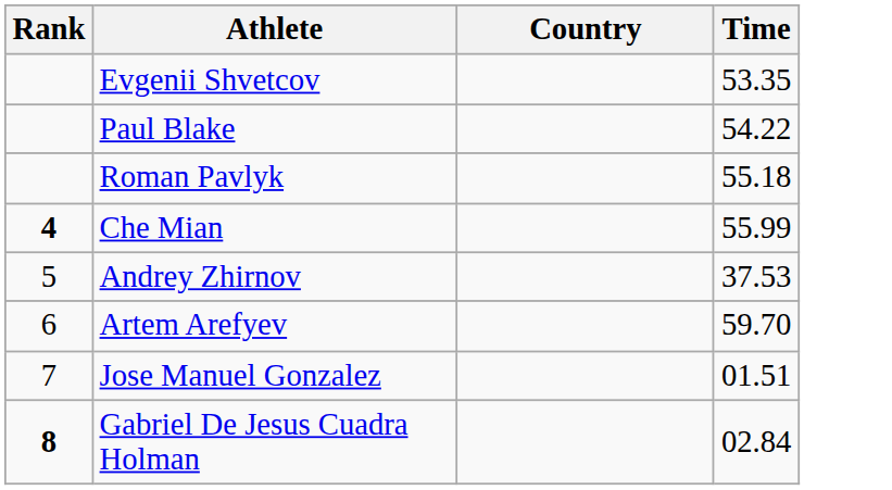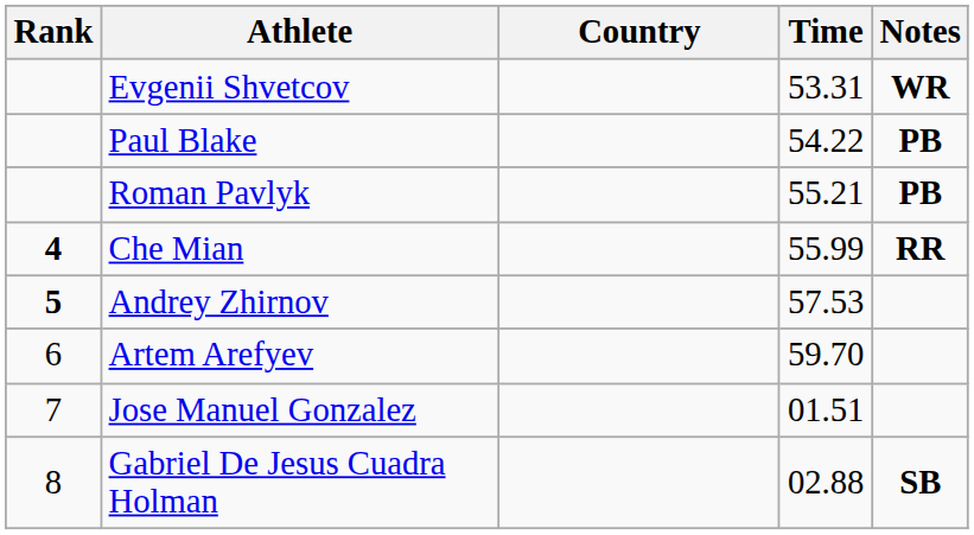+ column: Notes | WR | PB | PB | RR | SB
Evgenii Shvetcov | Time: 53.35 -> 53.31
Roman Pavlyk | Time: 55.18 -> 55.21
Andrey Zhirnov | Rank: normal -> bold
Andrey Zhirnov | Time: 37.53 -> 57.53
Gabriel De Jesus Cuadra Holman | Rank: bold -> normal
Gabriel De Jesus Cuadra Holman | Time: 02.84 -> 02.88
